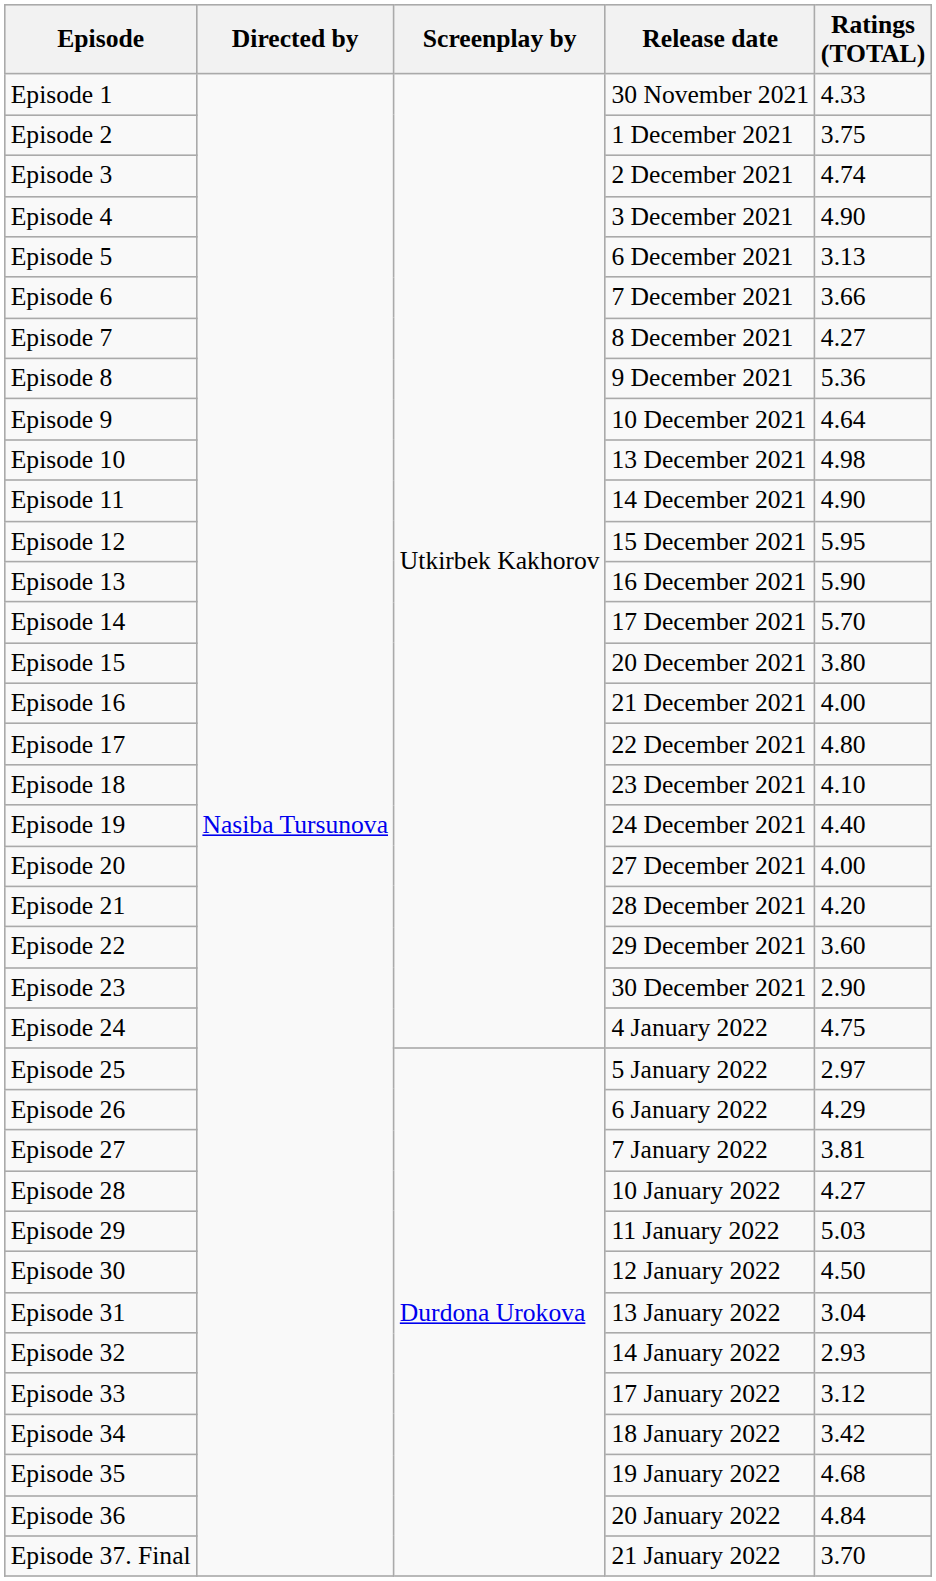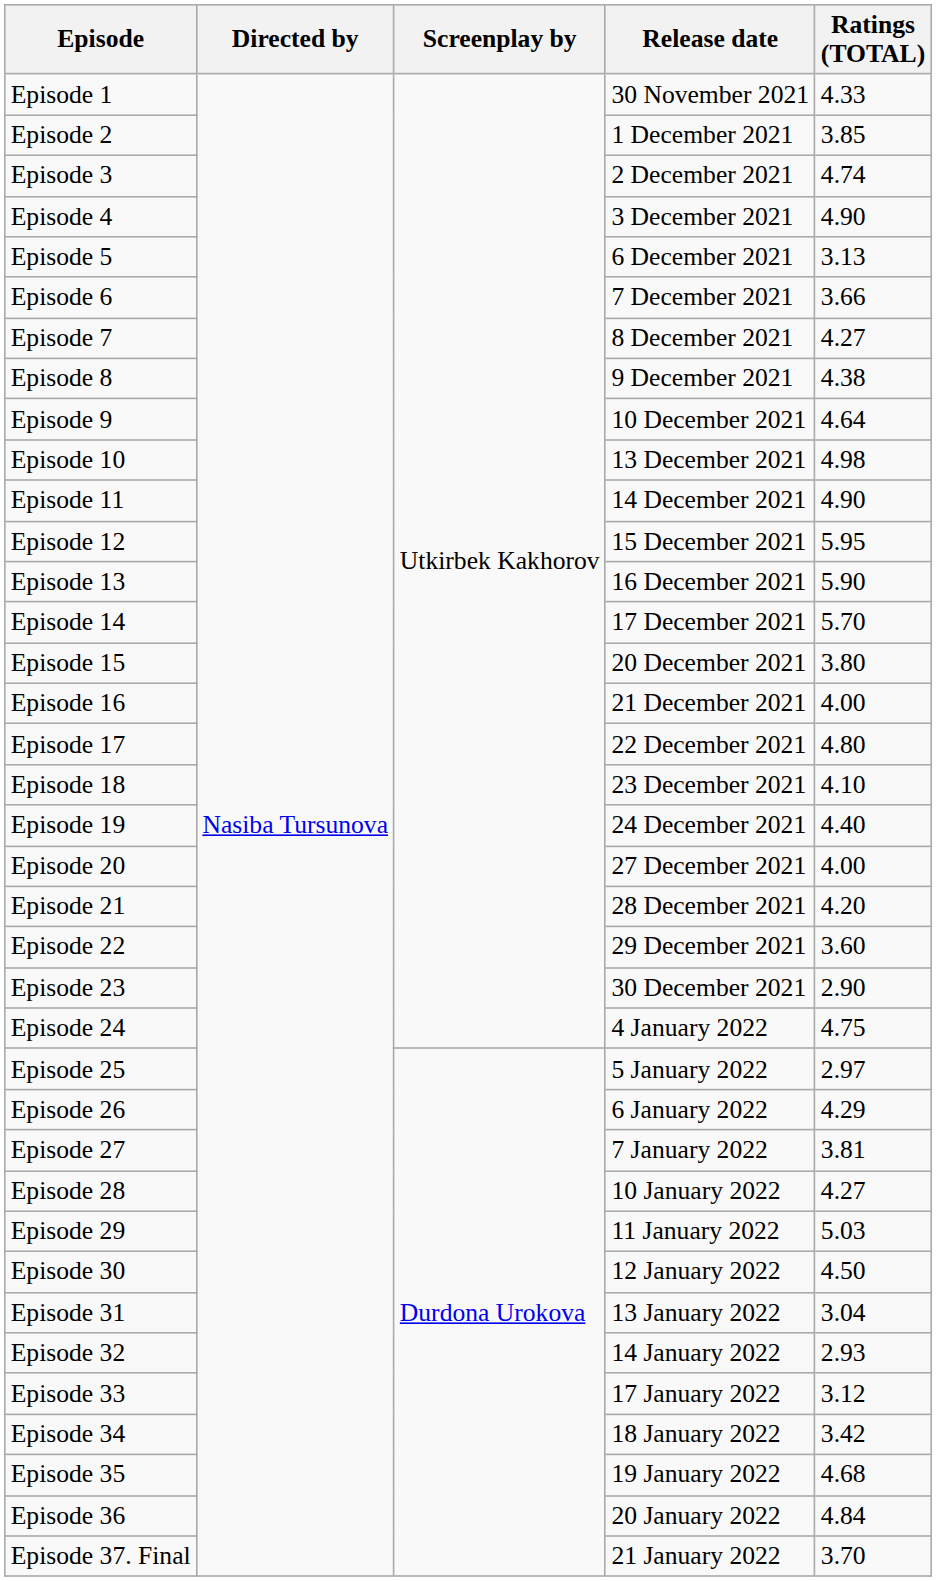Episode 2 | Ratings (TOTAL): 3.75 -> 3.85
Episode 8 | Ratings (TOTAL): 5.36 -> 4.38
